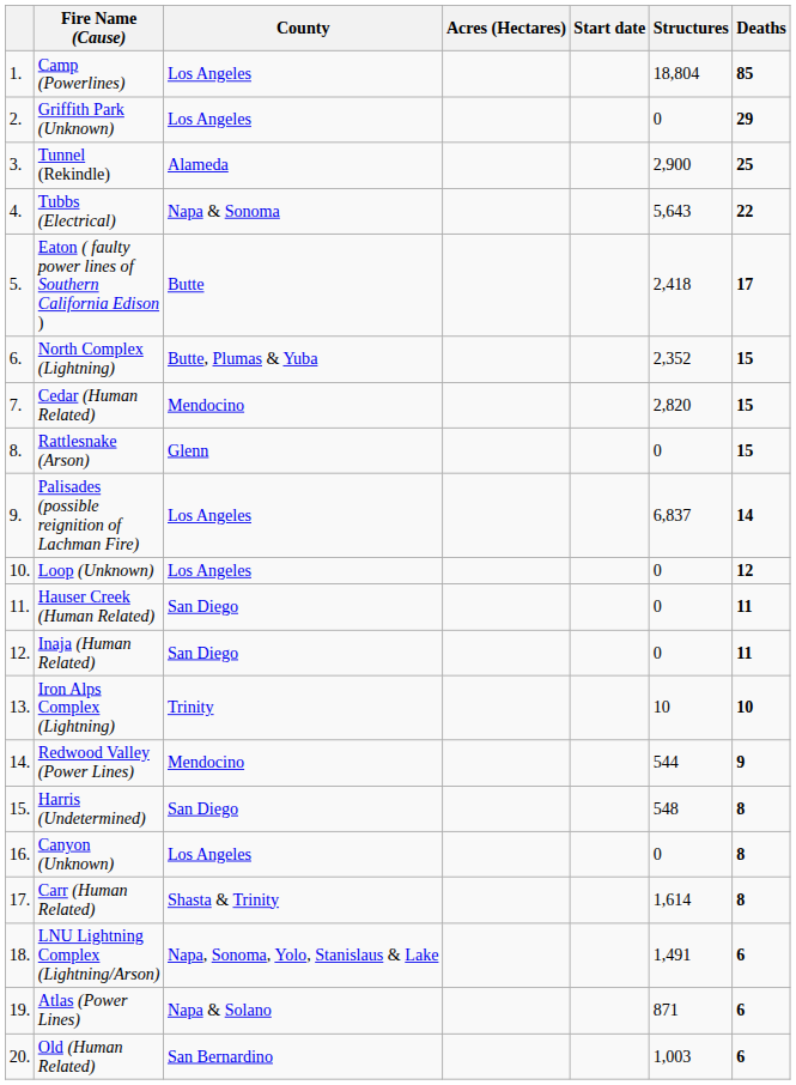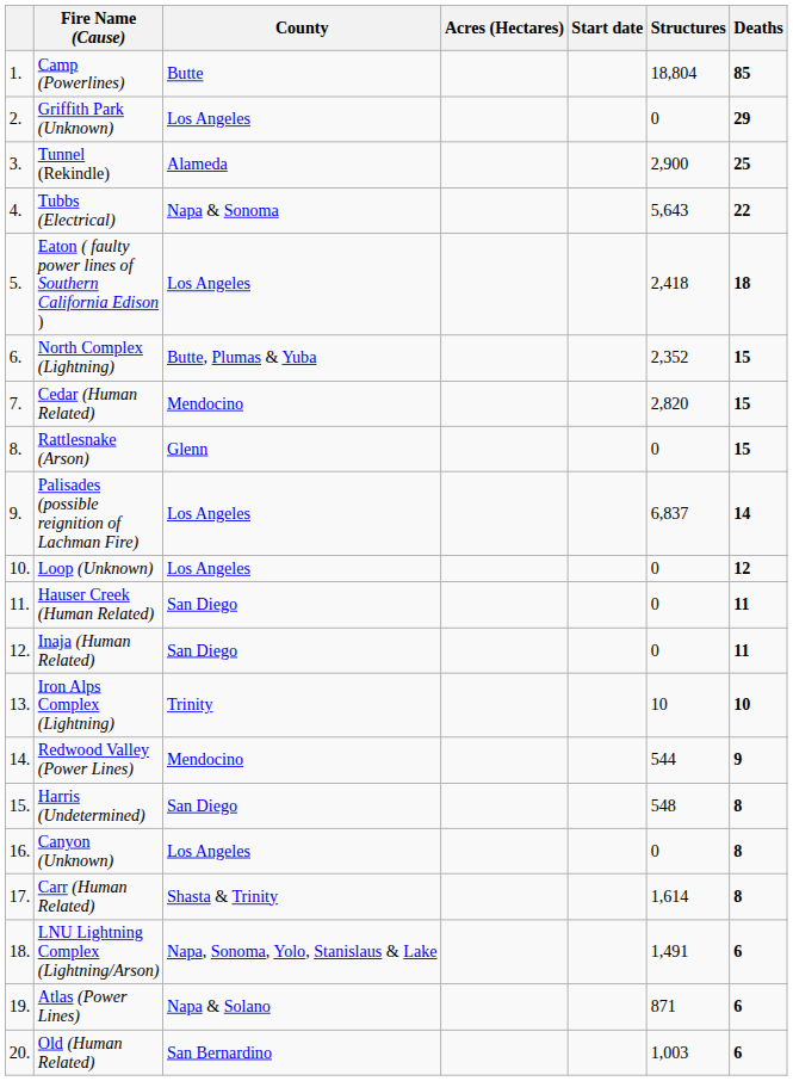Camp (Powerlines) | County: Los Angeles -> Butte
Eaton ( faulty power lines of Southern California Edison ) | County: Butte -> Los Angeles
Eaton ( faulty power lines of Southern California Edison ) | Deaths: 17 -> 18
